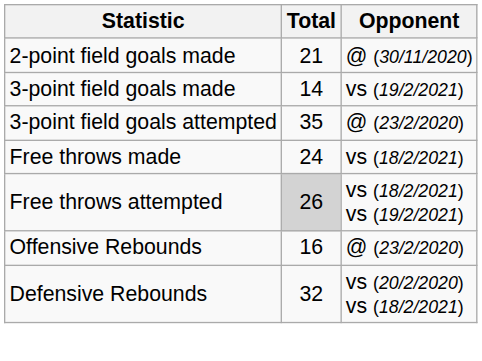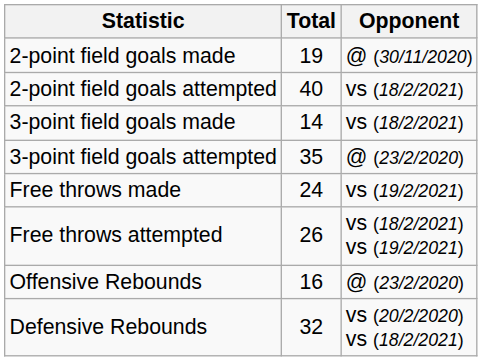2-point field goals made | Total: 21 -> 19
+ row: 2-point field goals attempted | 40 | vs (18/2/2021)
3-point field goals made | Opponent: vs (19/2/2021) -> vs (18/2/2021)
Free throws made | Opponent: vs (18/2/2021) -> vs (19/2/2021)
Free throws attempted | Total: lightgrey background -> no background
